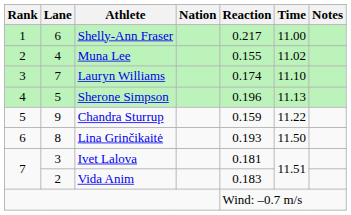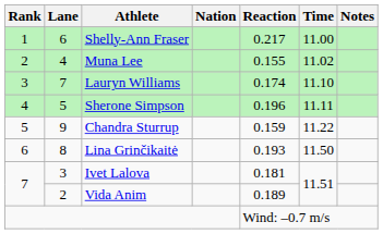Sherone Simpson | Time: 11.13 -> 11.11
Vida Anim | Reaction: 0.183 -> 0.189
